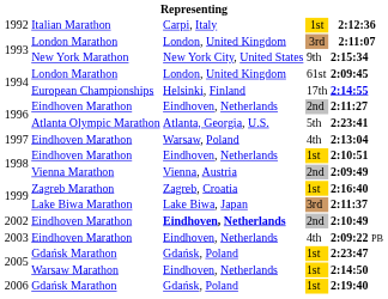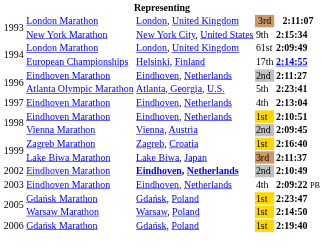- row: 1992 | Italian Marathon | Carpi, Italy | 1st | 2:12:36
1994 / London Marathon | column 5: 2:09:45 -> 2:09:49
1997 | column 3: Warsaw, Poland -> Eindhoven, Netherlands
1998 / Vienna Marathon | column 5: 2:09:49 -> 2:09:45
2005 / Warsaw Marathon | column 3: Eindhoven, Netherlands -> Warsaw, Poland
